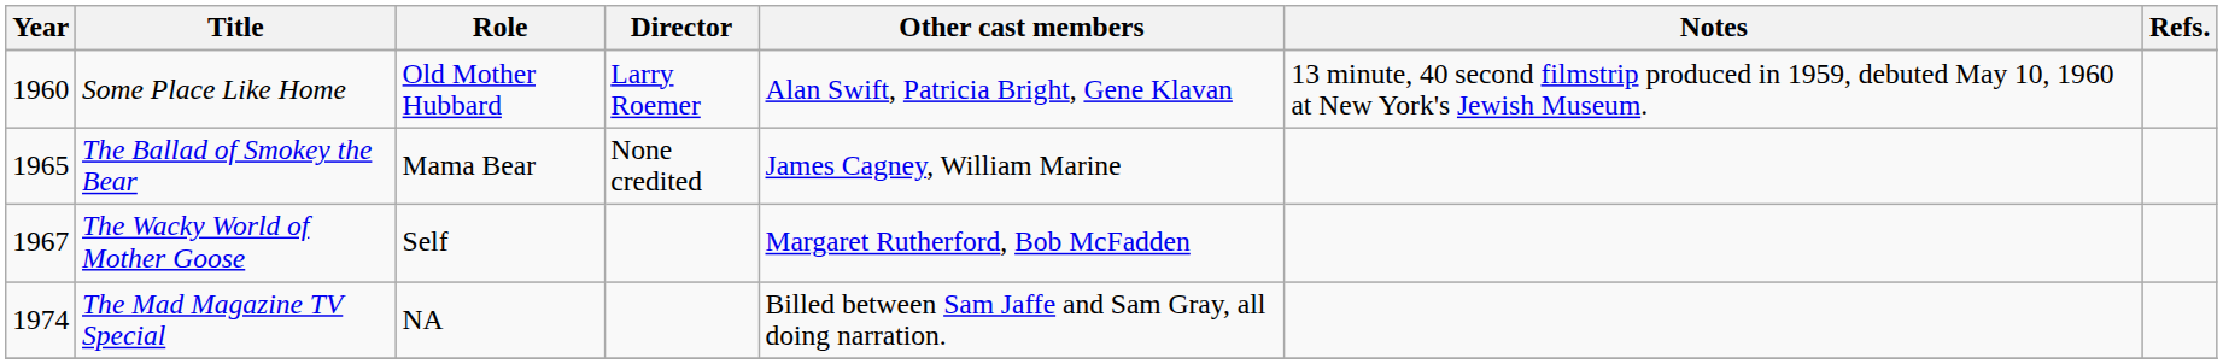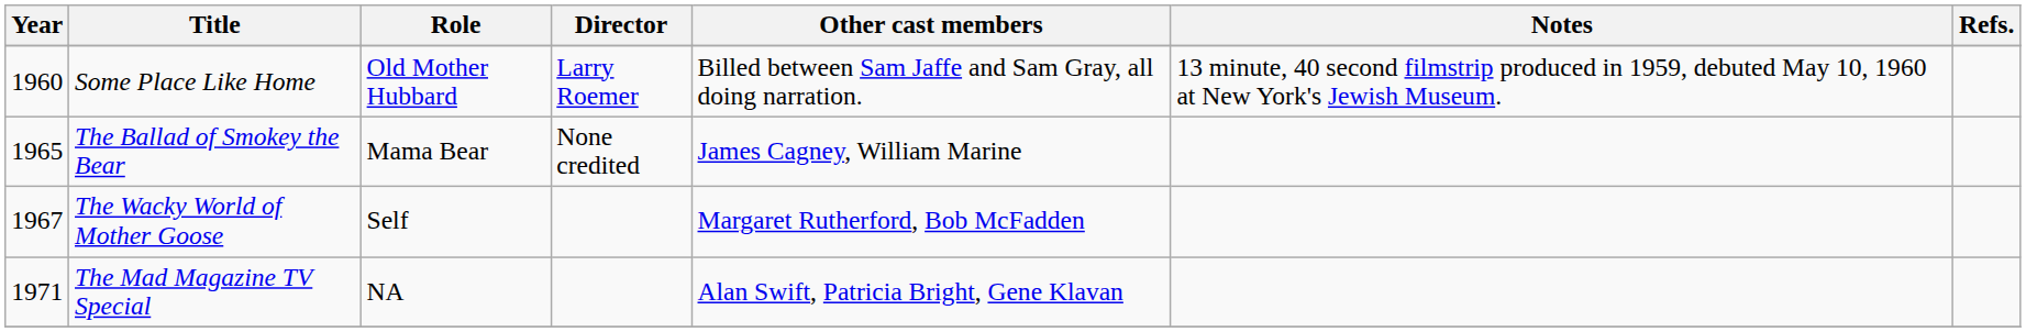Some Place Like Home | Other cast members: Alan Swift, Patricia Bright, Gene Klavan -> Billed between Sam Jaffe and Sam Gray, all doing narration.
The Mad Magazine TV Special | Year: 1974 -> 1971
The Mad Magazine TV Special | Other cast members: Billed between Sam Jaffe and Sam Gray, all doing narration. -> Alan Swift, Patricia Bright, Gene Klavan
